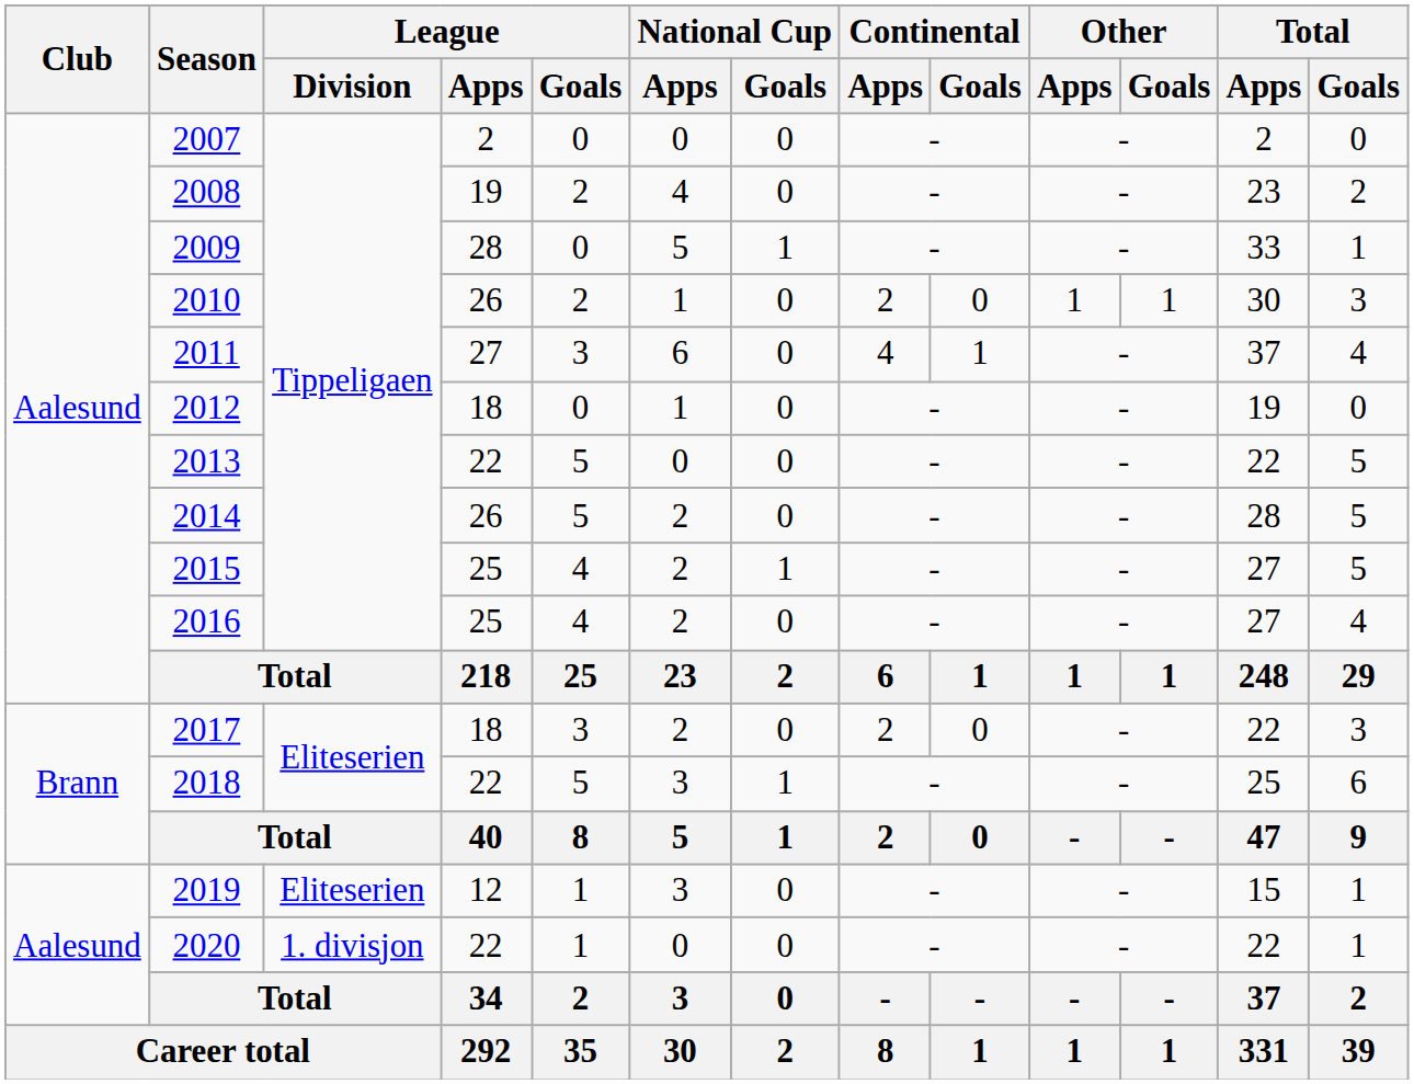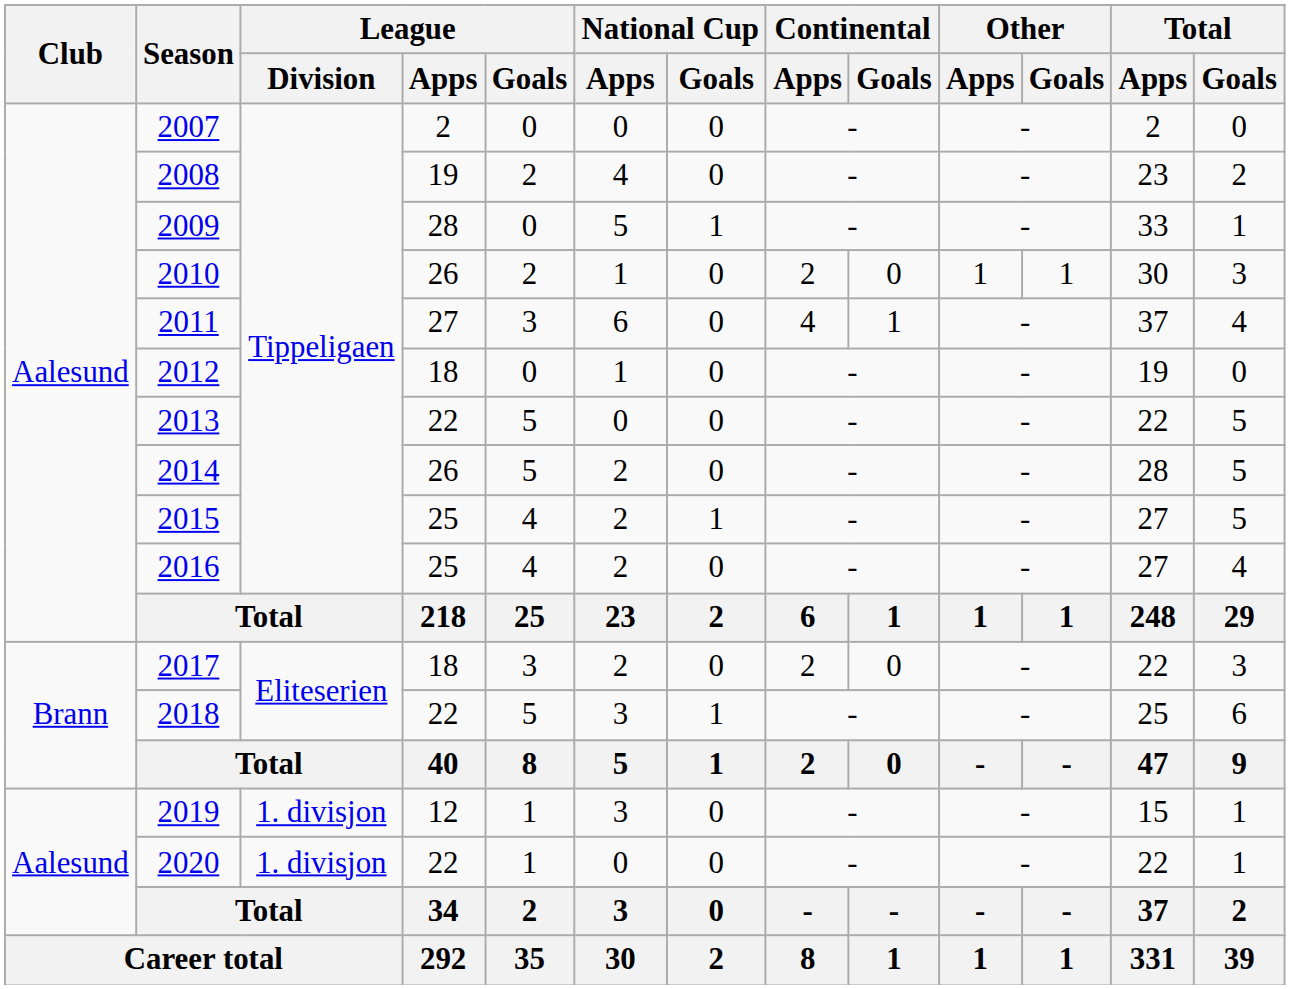2019 | League / Division: Eliteserien -> 1. divisjon
